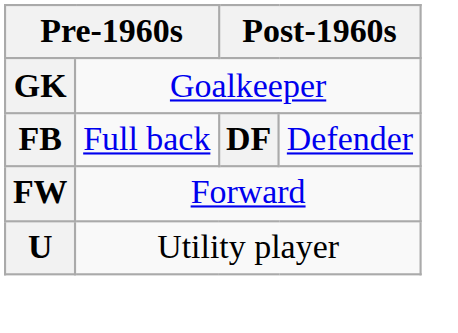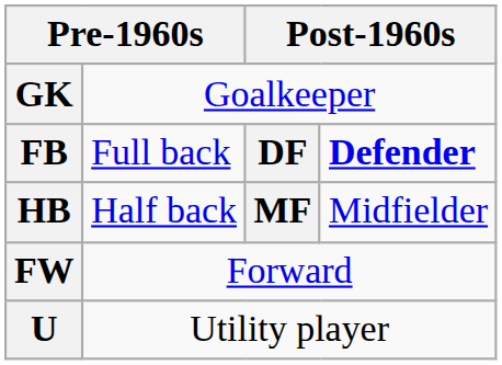FB | column 4: normal -> bold
+ row: HB | Half back | MF | Midfielder
